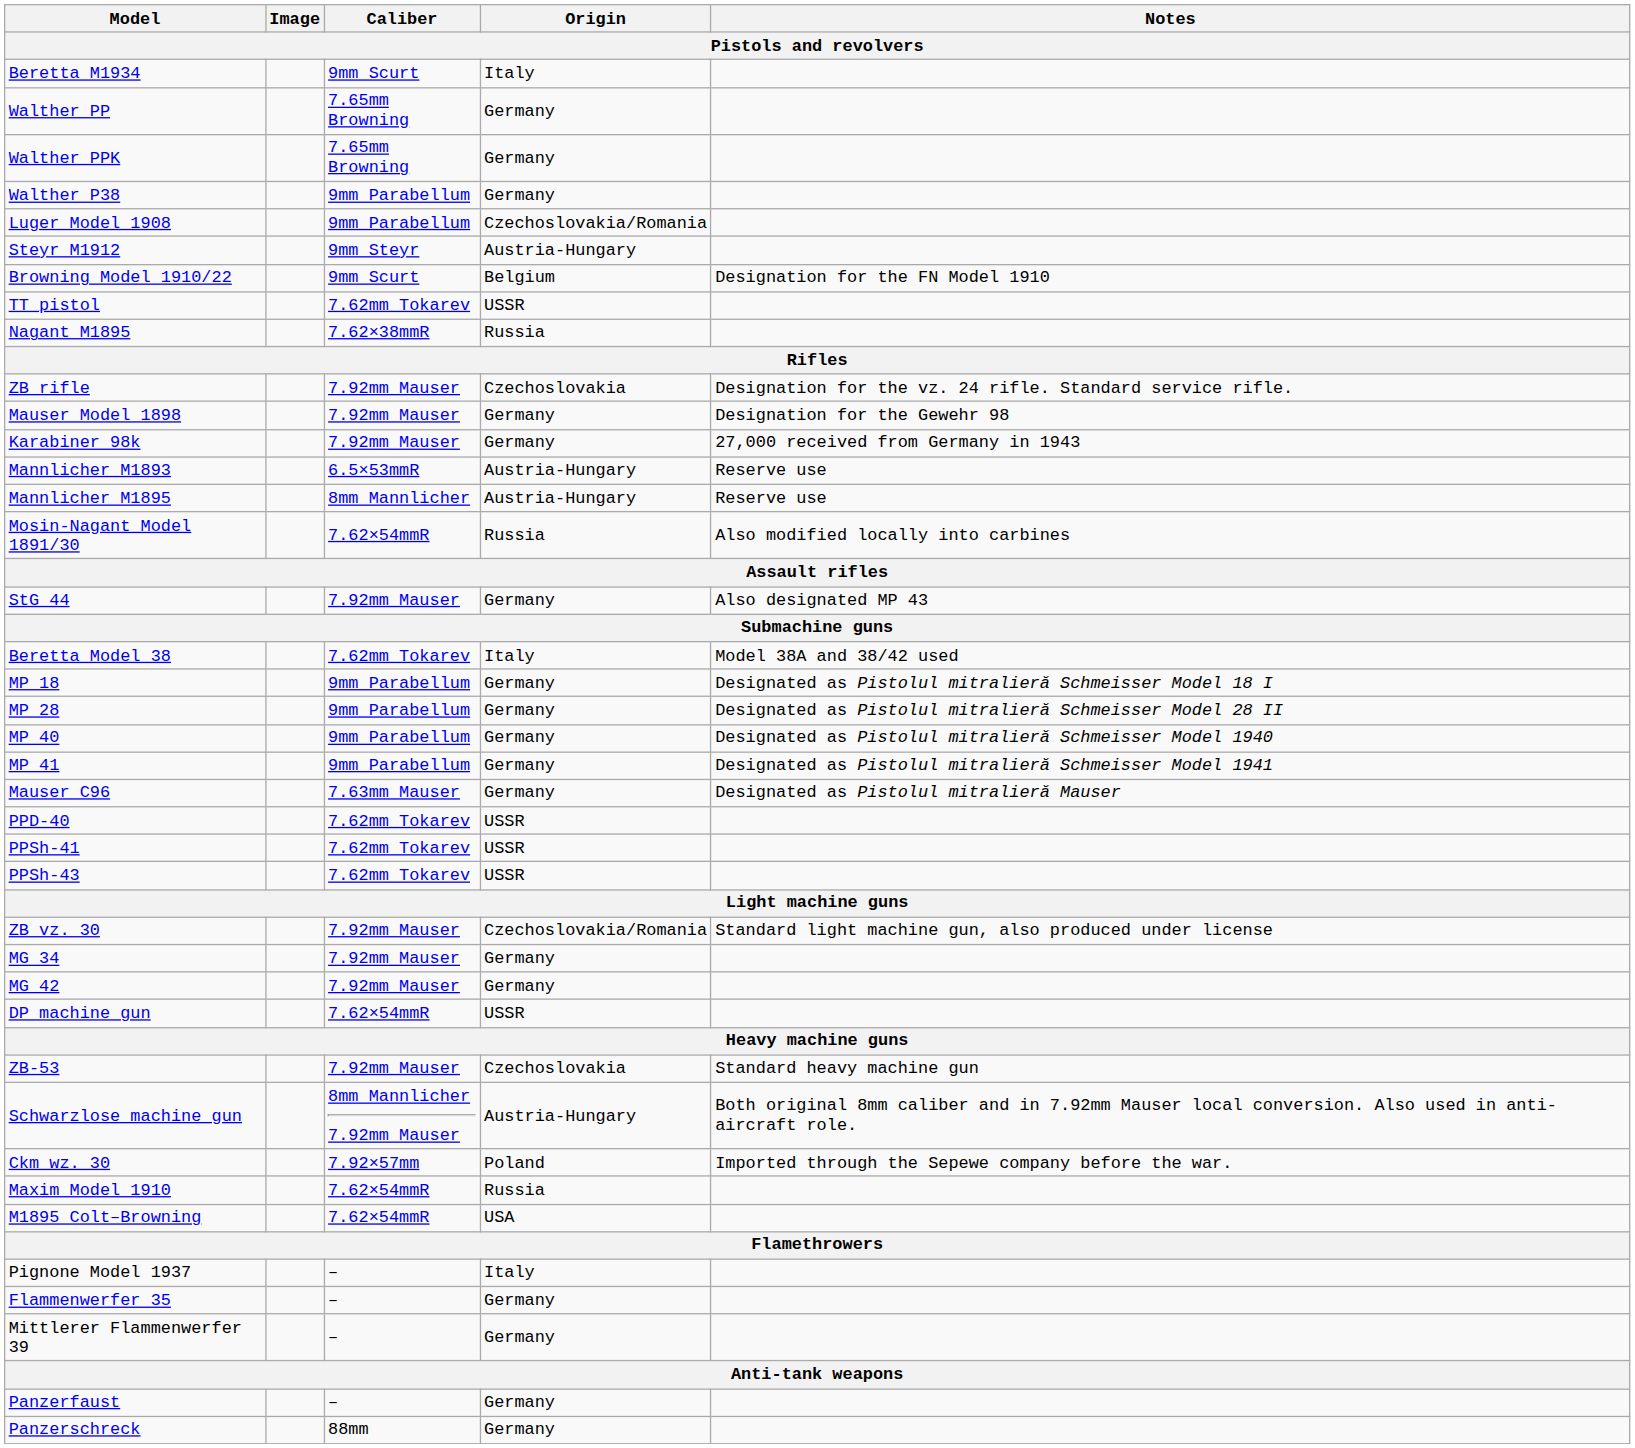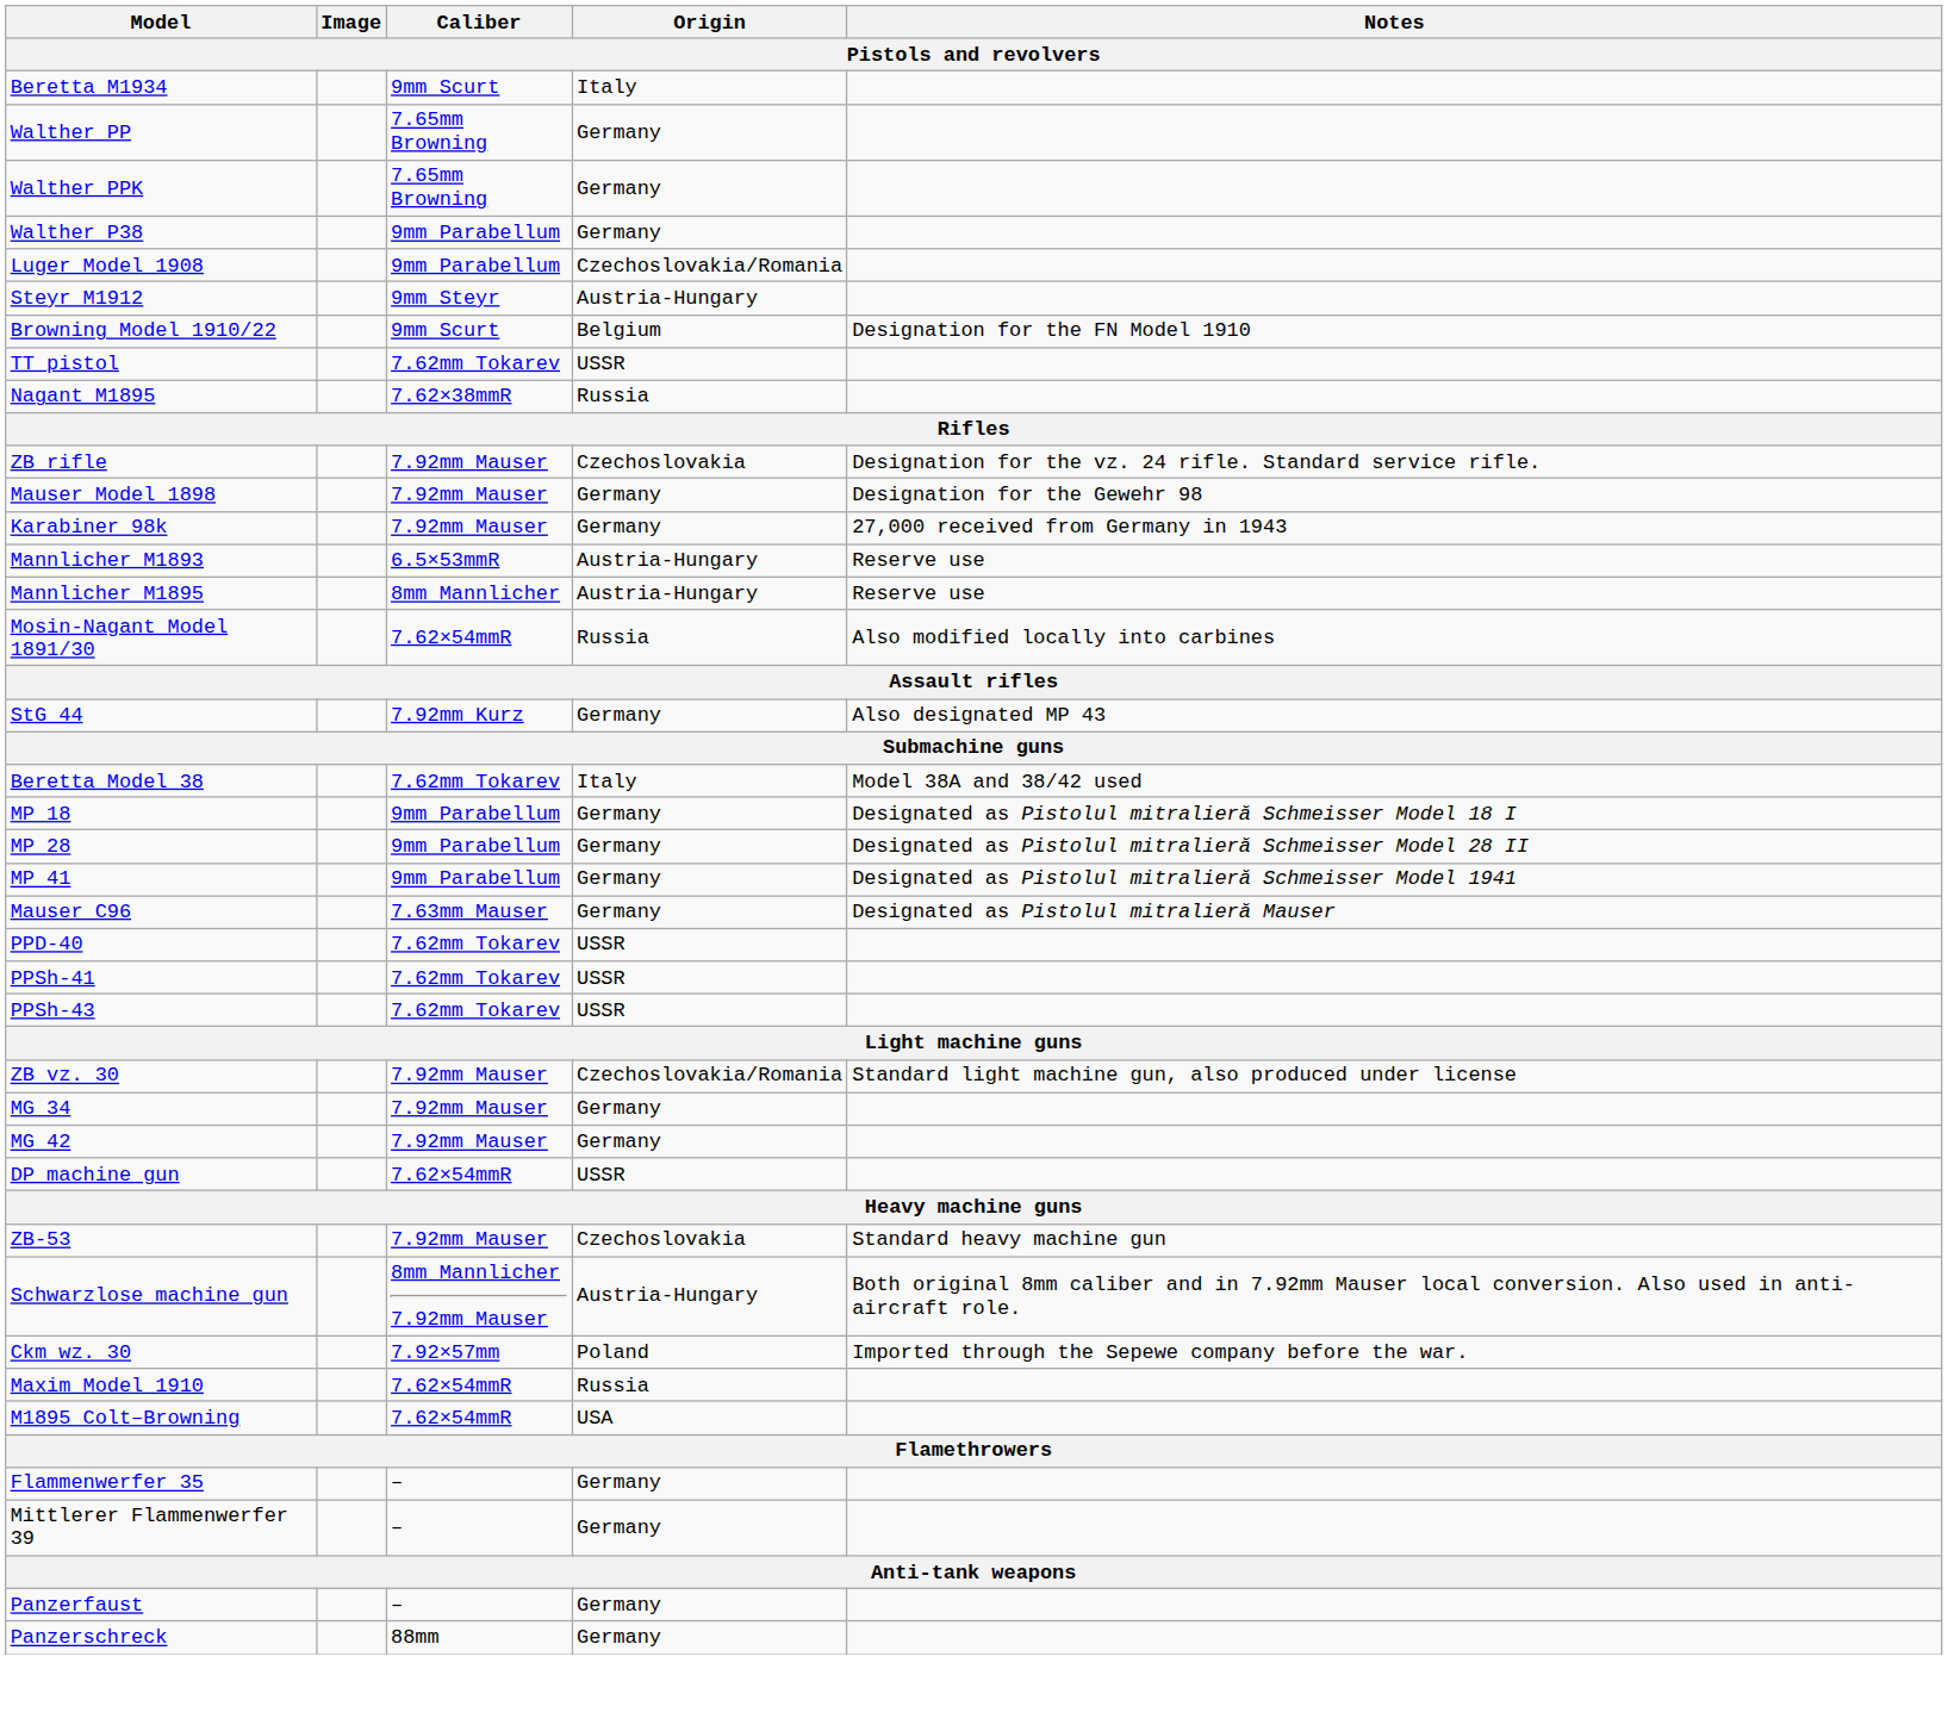StG 44 | Caliber: 7.92mm Mauser -> 7.92mm Kurz
- row: MP 40 | 9mm Parabellum | Germany | Designated as Pistolul mitralieră Schmeisser Model 1940
- row: Pignone Model 1937 | – | Italy
